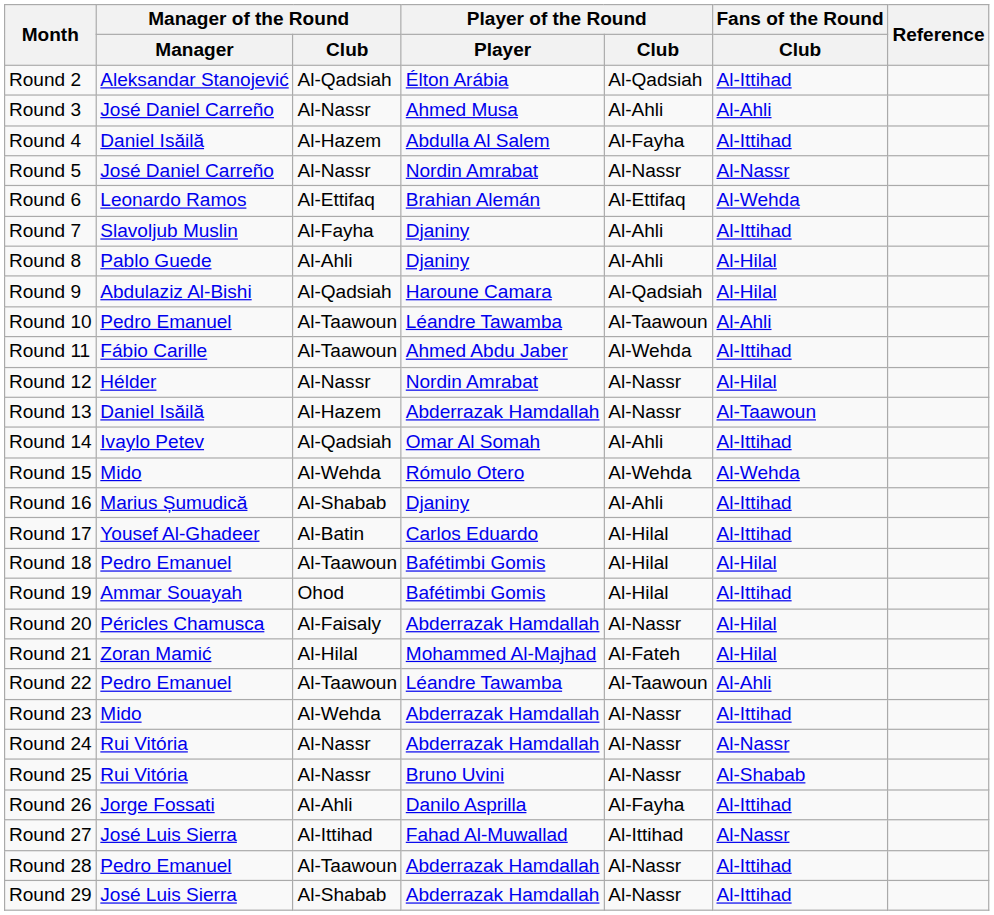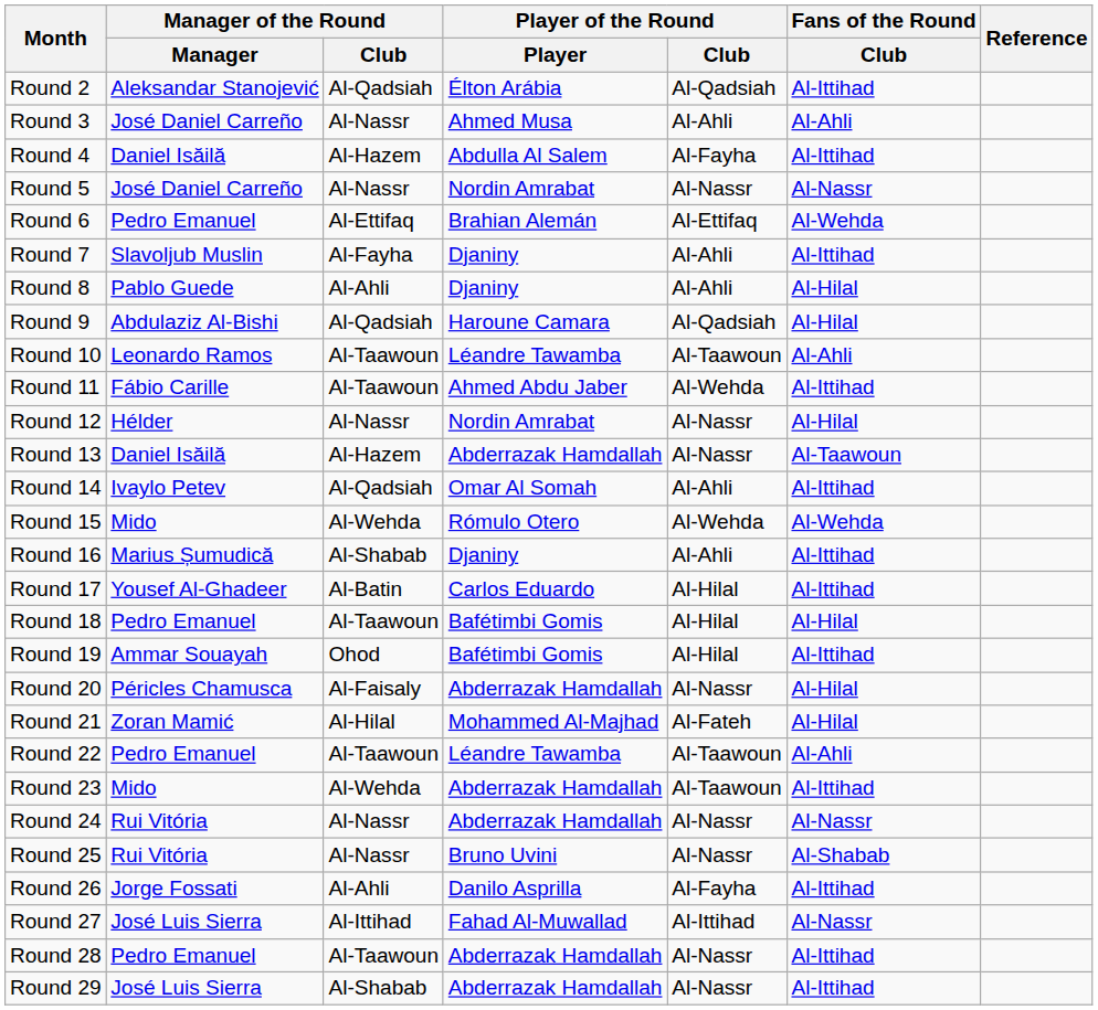Round 6 | Manager of the Round / Manager: Leonardo Ramos -> Pedro Emanuel
Round 10 | Manager of the Round / Manager: Pedro Emanuel -> Leonardo Ramos
Round 23 | Player of the Round / Club: Al-Nassr -> Al-Taawoun
